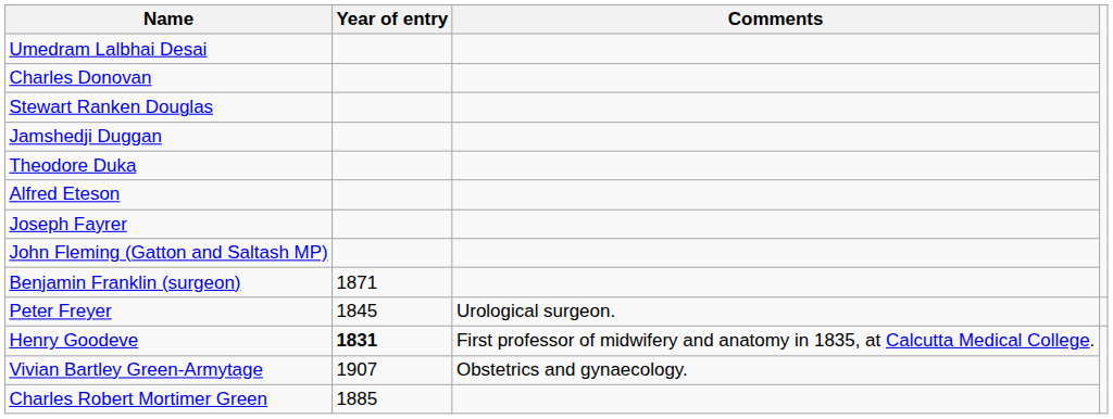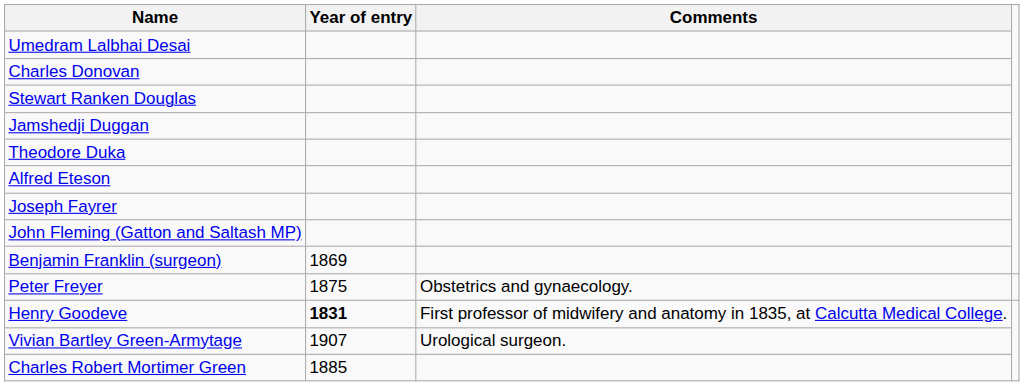Benjamin Franklin (surgeon) | Year of entry: 1871 -> 1869
Peter Freyer | Year of entry: 1845 -> 1875
Peter Freyer | Comments: Urological surgeon. -> Obstetrics and gynaecology.
Vivian Bartley Green-Armytage | Comments: Obstetrics and gynaecology. -> Urological surgeon.
